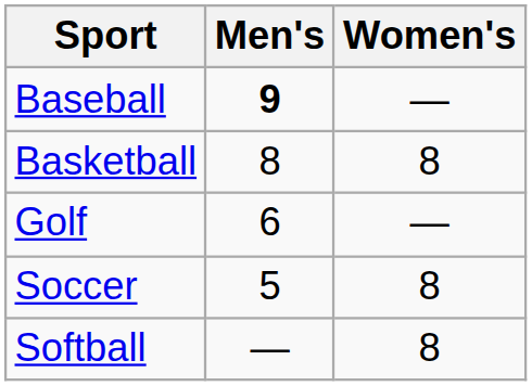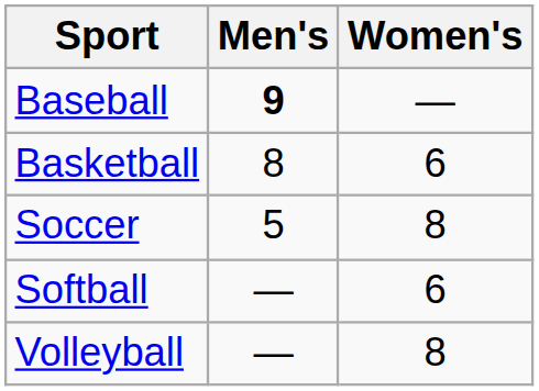Basketball | Women's: 8 -> 6
- row: Golf | 6 | —
Softball | Women's: 8 -> 6
+ row: Volleyball | — | 8
